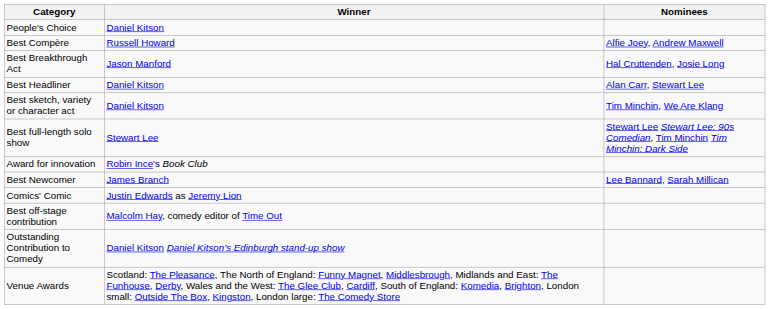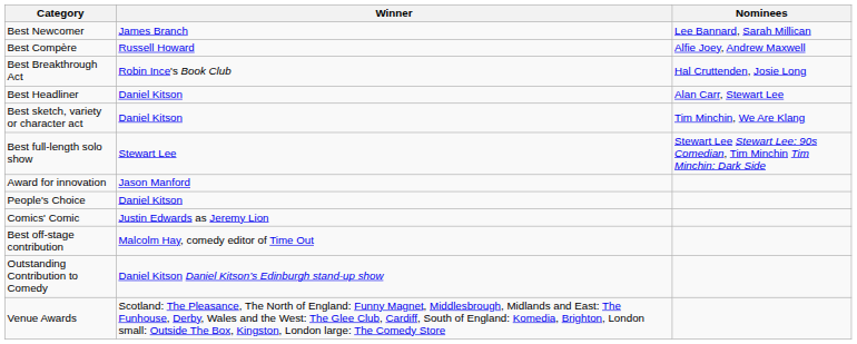rows swapped: Best Newcomer <-> People's Choice
Best Breakthrough Act | Winner: Jason Manford -> Robin Ince's Book Club
Award for innovation | Winner: Robin Ince's Book Club -> Jason Manford
